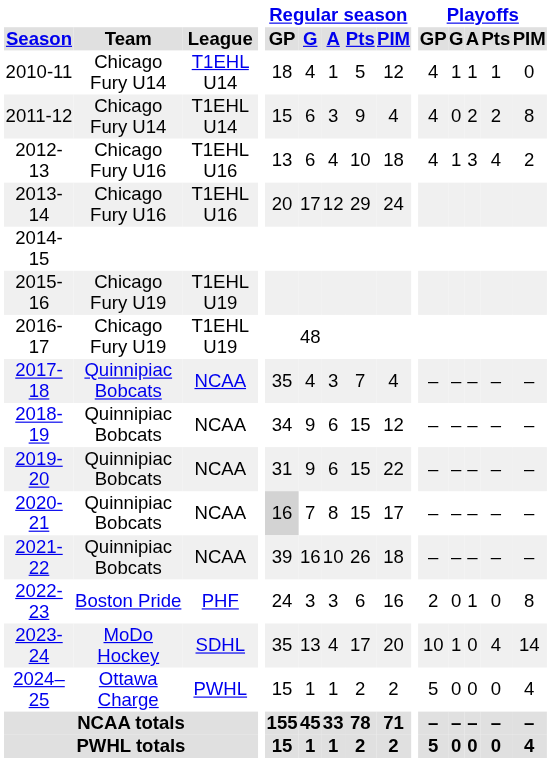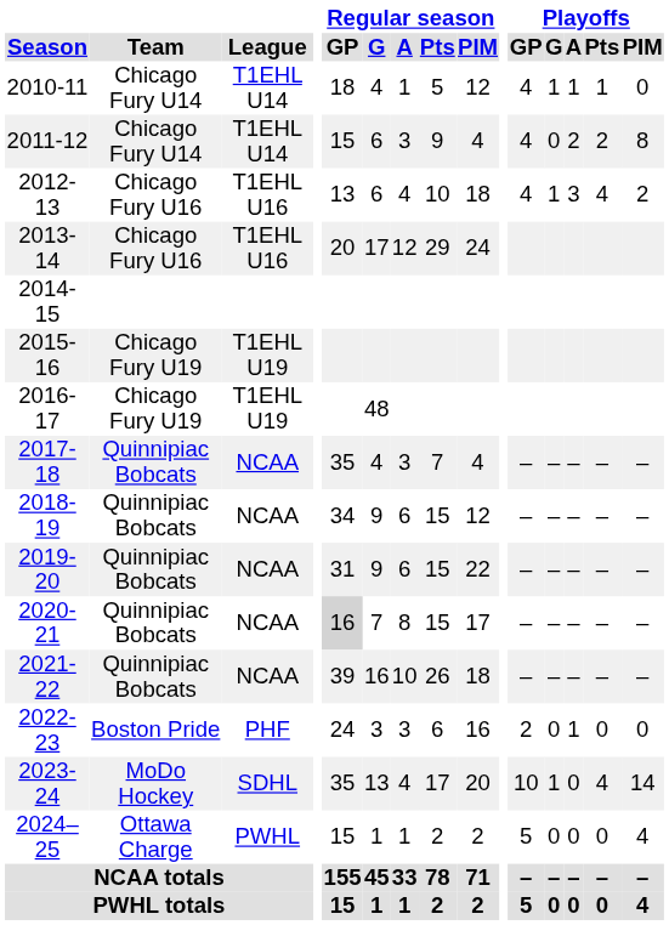2022-23 | Playoffs / PIM: 8 -> 0
